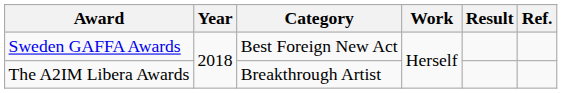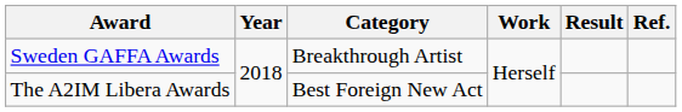Sweden GAFFA Awards | Category: Best Foreign New Act -> Breakthrough Artist
The A2IM Libera Awards | Category: Breakthrough Artist -> Best Foreign New Act
